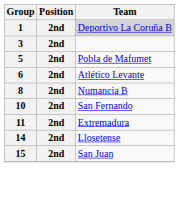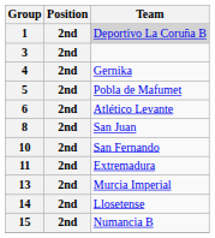+ row: 4 | 2nd | Gernika
8 | Team: Numancia B -> San Juan
+ row: 13 | 2nd | Murcia Imperial
15 | Team: San Juan -> Numancia B
